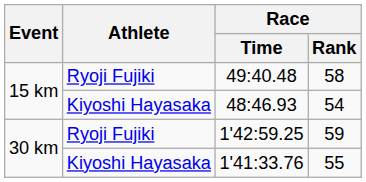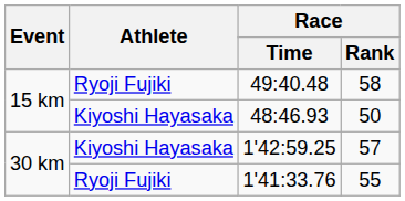48:46.93 | Race / Rank: 54 -> 50
1'42:59.25 | Athlete: Ryoji Fujiki -> Kiyoshi Hayasaka
1'42:59.25 | Race / Rank: 59 -> 57
1'41:33.76 | Athlete: Kiyoshi Hayasaka -> Ryoji Fujiki
